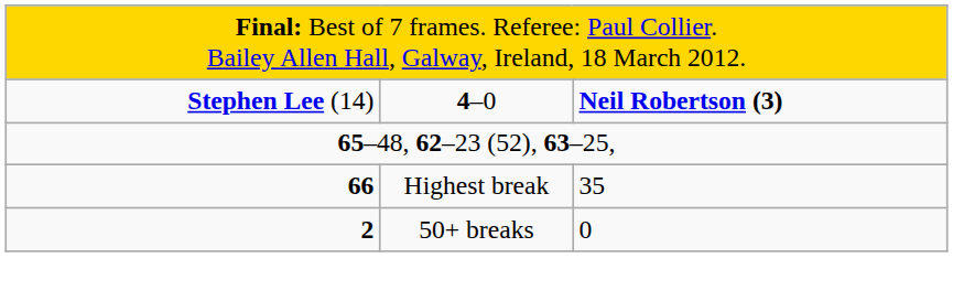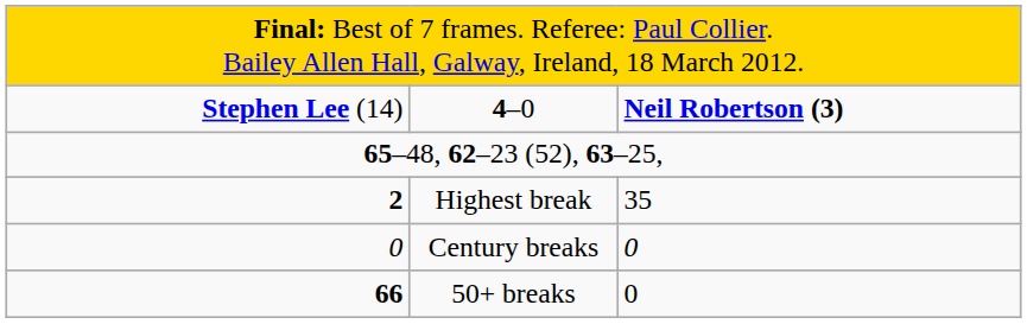Highest break | column 1: 66 -> 2
+ row: 0 | Century breaks | 0
50+ breaks | column 1: 2 -> 66
